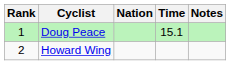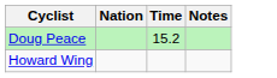- column: Rank | 1 | 2
Doug Peace | Time: 15.1 -> 15.2
